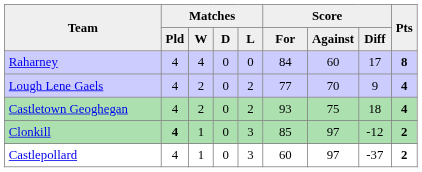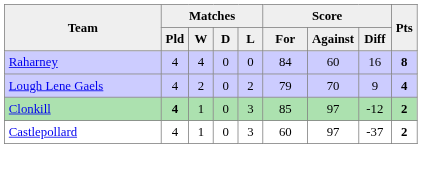Raharney | Score / Diff: 17 -> 16
Lough Lene Gaels | Score / For: 77 -> 79
- row: Castletown Geoghegan | 4 | 2 | 0 | 2 | 93 | 75 | 18 | 4
